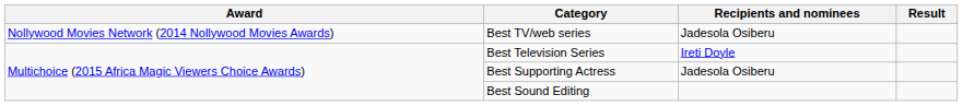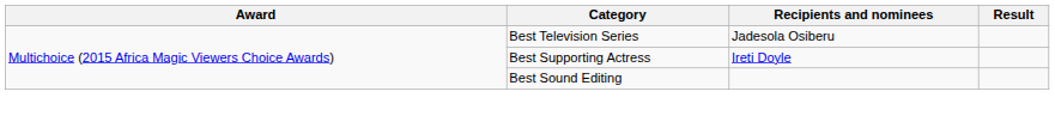- row: Nollywood Movies Network (2014 Nollywood Movies Awards) | Best TV/web series | Jadesola Osiberu
Best Television Series | Recipients and nominees: Ireti Doyle -> Jadesola Osiberu
Best Supporting Actress | Recipients and nominees: Jadesola Osiberu -> Ireti Doyle
